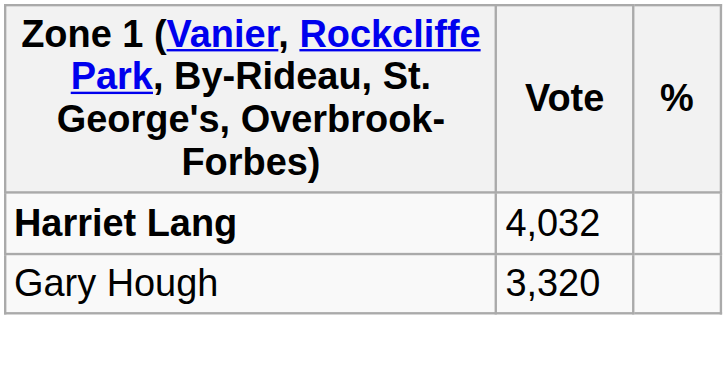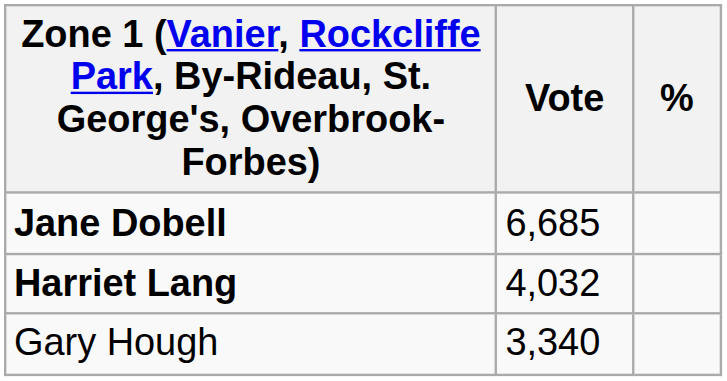+ row: Jane Dobell | 6,685
Gary Hough | Vote: 3,320 -> 3,340
